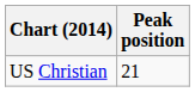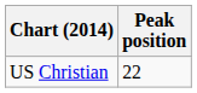US Christian | Peak position: 21 -> 22
